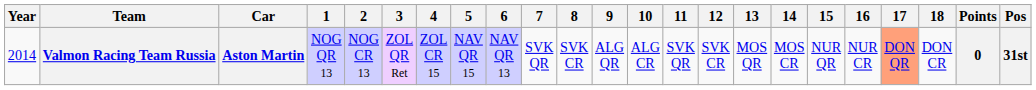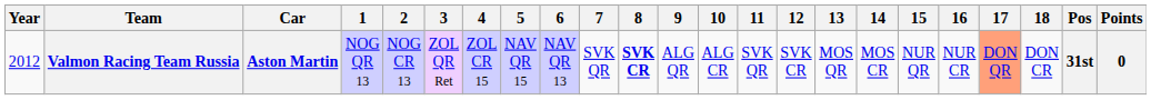columns swapped: Pos <-> Points
Valmon Racing Team Russia | Year: 2014 -> 2012
Valmon Racing Team Russia | 8: normal -> bold
